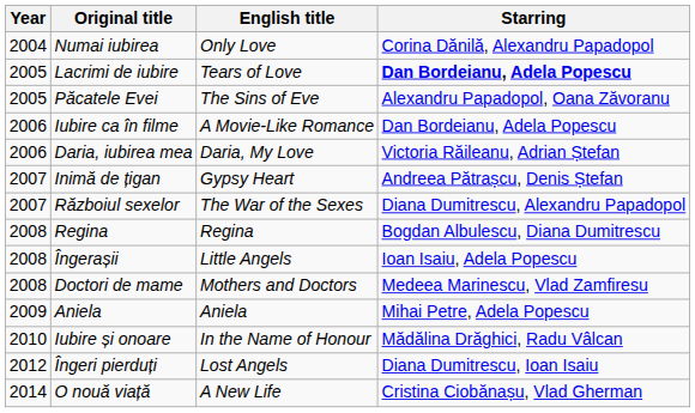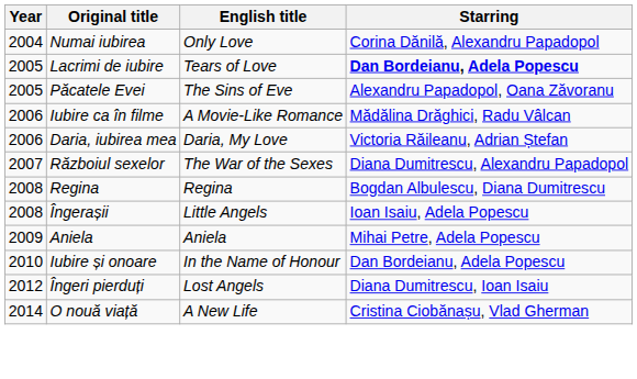Iubire ca în filme | Starring: Dan Bordeianu, Adela Popescu -> Mădălina Drăghici, Radu Vâlcan
- row: 2007 | Inimă de țigan | Gypsy Heart | Andreea Pătrașcu, Denis Ștefan
- row: 2008 | Doctori de mame | Mothers and Doctors | Medeea Marinescu, Vlad Zamfiresu
Iubire și onoare | Starring: Mădălina Drăghici, Radu Vâlcan -> Dan Bordeianu, Adela Popescu
